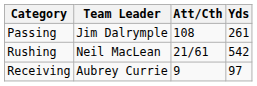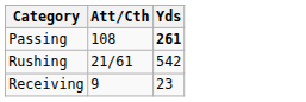- column: Team Leader | Jim Dalrymple | Neil MacLean | Aubrey Currie
Passing | Yds: normal -> bold
Receiving | Yds: 97 -> 23
